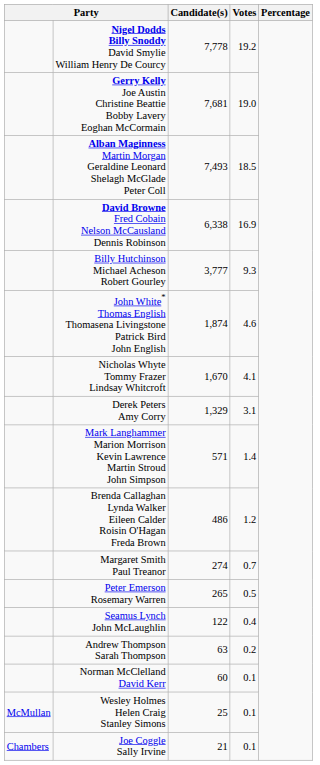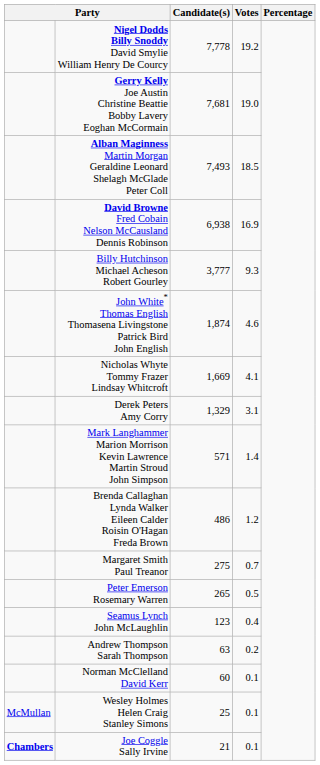David Browne Fred Cobain Nelson McCausland Dennis Robinson | Candidate(s): 6,338 -> 6,938
Nicholas Whyte Tommy Frazer Lindsay Whitcroft | Candidate(s): 1,670 -> 1,669
Margaret Smith Paul Treanor | Candidate(s): 274 -> 275
Seamus Lynch John McLaughlin | Candidate(s): 122 -> 123
Joe Coggle Sally Irvine | column 1: normal -> bold
